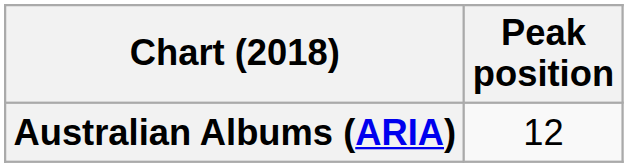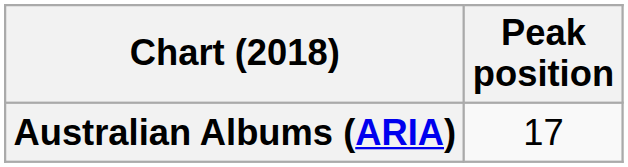Australian Albums (ARIA) | Peak position: 12 -> 17
